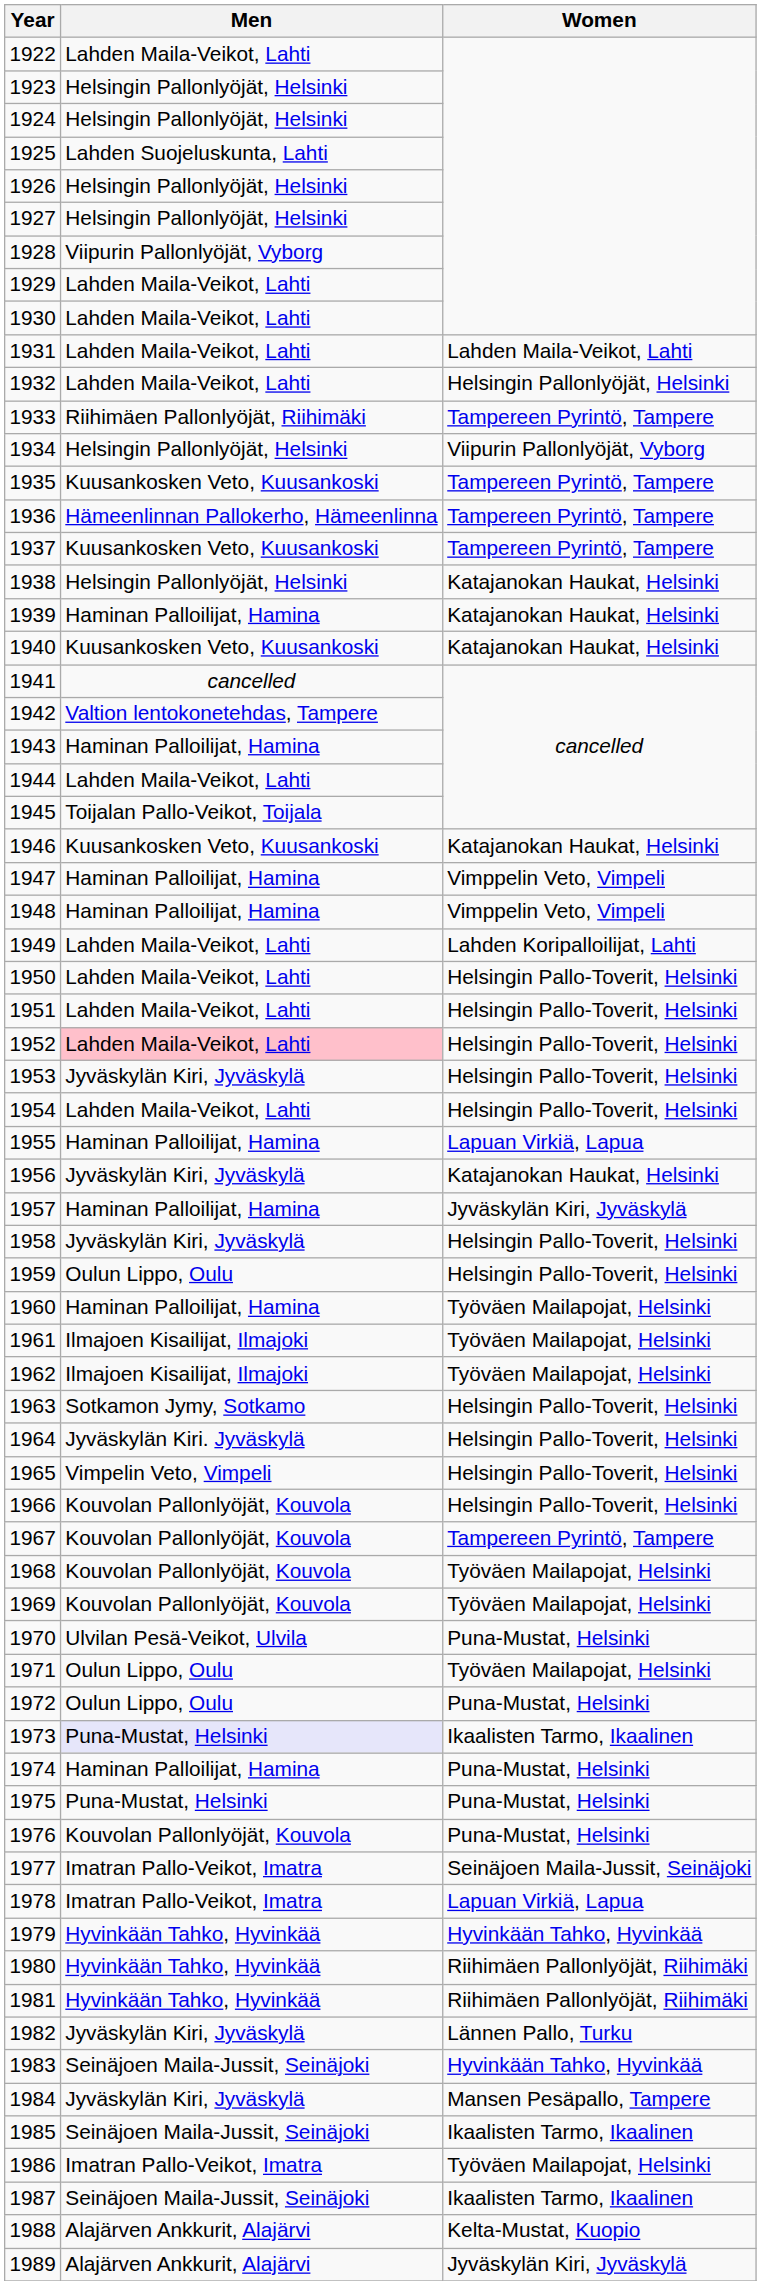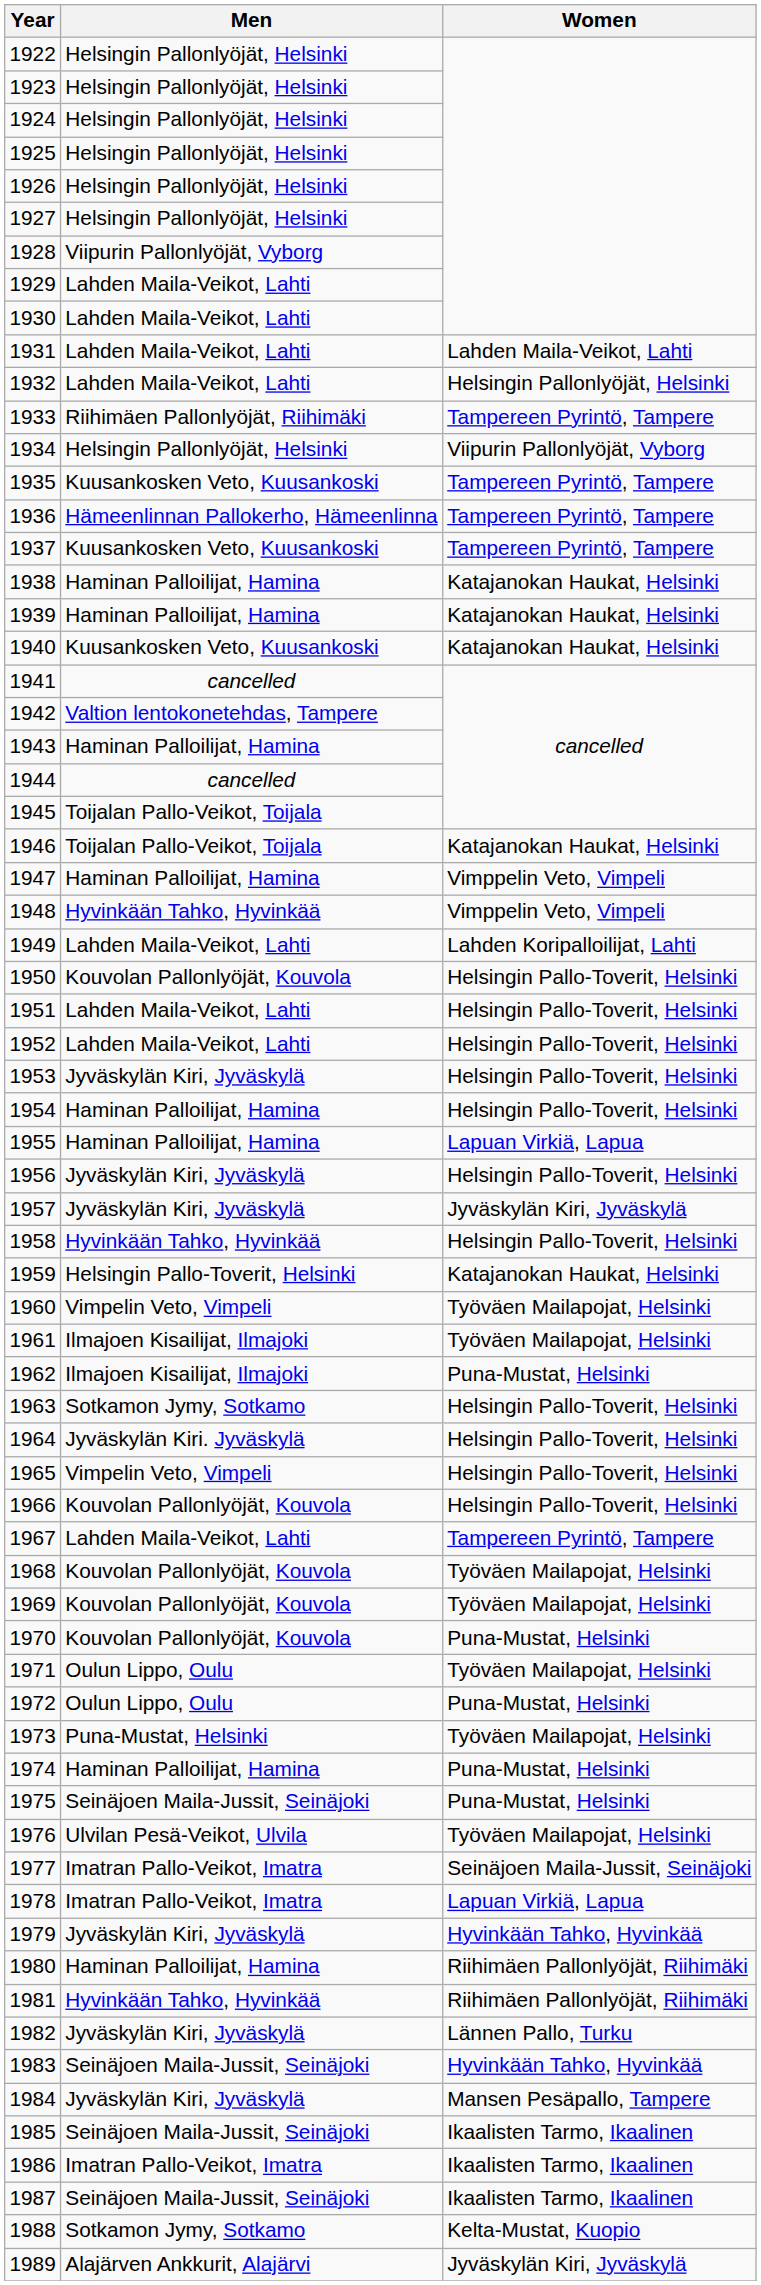1922 | Men: Lahden Maila-Veikot, Lahti -> Helsingin Pallonlyöjät, Helsinki
1925 | Men: Lahden Suojeluskunta, Lahti -> Helsingin Pallonlyöjät, Helsinki
1938 | Men: Helsingin Pallonlyöjät, Helsinki -> Haminan Palloilijat, Hamina
1944 | Men: Lahden Maila-Veikot, Lahti -> cancelled
1946 | Men: Kuusankosken Veto, Kuusankoski -> Toijalan Pallo-Veikot, Toijala
1948 | Men: Haminan Palloilijat, Hamina -> Hyvinkään Tahko, Hyvinkää
1950 | Men: Lahden Maila-Veikot, Lahti -> Kouvolan Pallonlyöjät, Kouvola
1952 | Men: pink background -> no background
1954 | Men: Lahden Maila-Veikot, Lahti -> Haminan Palloilijat, Hamina
1956 | Women: Katajanokan Haukat, Helsinki -> Helsingin Pallo-Toverit, Helsinki
1957 | Men: Haminan Palloilijat, Hamina -> Jyväskylän Kiri, Jyväskylä
1958 | Men: Jyväskylän Kiri, Jyväskylä -> Hyvinkään Tahko, Hyvinkää
1959 | Men: Oulun Lippo, Oulu -> Helsingin Pallo-Toverit, Helsinki
1959 | Women: Helsingin Pallo-Toverit, Helsinki -> Katajanokan Haukat, Helsinki
1960 | Men: Haminan Palloilijat, Hamina -> Vimpelin Veto, Vimpeli
1962 | Women: Työväen Mailapojat, Helsinki -> Puna-Mustat, Helsinki
1967 | Men: Kouvolan Pallonlyöjät, Kouvola -> Lahden Maila-Veikot, Lahti
1970 | Men: Ulvilan Pesä-Veikot, Ulvila -> Kouvolan Pallonlyöjät, Kouvola
1973 | Men: lavender background -> no background
1973 | Women: Ikaalisten Tarmo, Ikaalinen -> Työväen Mailapojat, Helsinki
1975 | Men: Puna-Mustat, Helsinki -> Seinäjoen Maila-Jussit, Seinäjoki
1976 | Men: Kouvolan Pallonlyöjät, Kouvola -> Ulvilan Pesä-Veikot, Ulvila
1976 | Women: Puna-Mustat, Helsinki -> Työväen Mailapojat, Helsinki
1979 | Men: Hyvinkään Tahko, Hyvinkää -> Jyväskylän Kiri, Jyväskylä
1980 | Men: Hyvinkään Tahko, Hyvinkää -> Haminan Palloilijat, Hamina
1986 | Women: Työväen Mailapojat, Helsinki -> Ikaalisten Tarmo, Ikaalinen
1988 | Men: Alajärven Ankkurit, Alajärvi -> Sotkamon Jymy, Sotkamo
